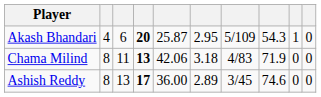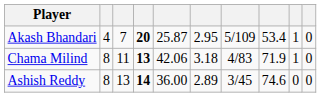Akash Bhandari | column 3: 6 -> 7
Akash Bhandari | column 8: 54.3 -> 53.4
Chama Milind | column 9: 0 -> 1
Ashish Reddy | column 4: 17 -> 14
